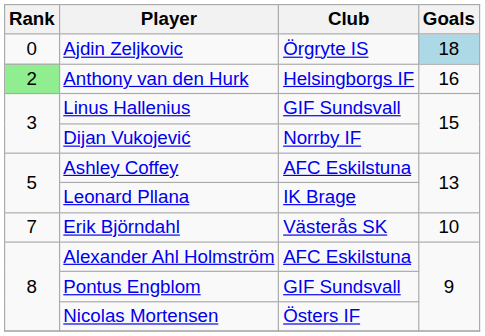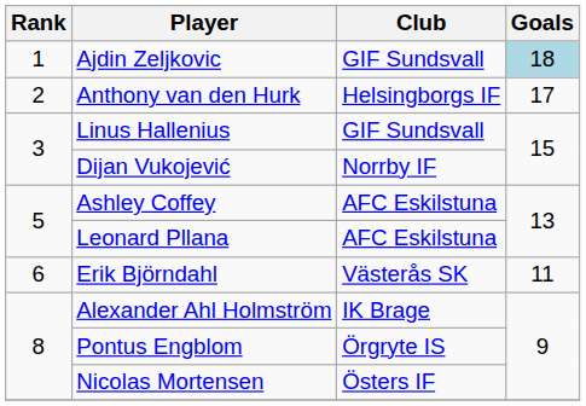Ajdin Zeljkovic | Rank: 0 -> 1
Ajdin Zeljkovic | Club: Örgryte IS -> GIF Sundsvall
Anthony van den Hurk | Rank: lightgreen background -> no background
Anthony van den Hurk | Goals: 16 -> 17
Leonard Pllana | Club: IK Brage -> AFC Eskilstuna
Erik Björndahl | Rank: 7 -> 6
Erik Björndahl | Goals: 10 -> 11
Alexander Ahl Holmström | Club: AFC Eskilstuna -> IK Brage
Pontus Engblom | Club: GIF Sundsvall -> Örgryte IS
